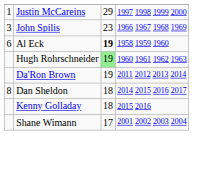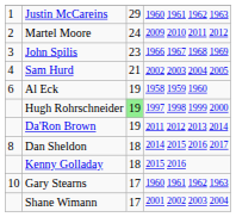Justin McCareins | column 4: 1997 1998 1999 2000 -> 1960 1961 1962 1963
+ row: 2 | Martel Moore | 24 | 2009 2010 2011 2012
+ row: 4 | Sam Hurd | 21 | 2002 2003 2004 2005
Al Eck | column 3: bold -> normal
Hugh Rohrschneider | column 4: 1960 1961 1962 1963 -> 1997 1998 1999 2000
+ row: 10 | Gary Stearns | 17 | 1960 1961 1962 1963
